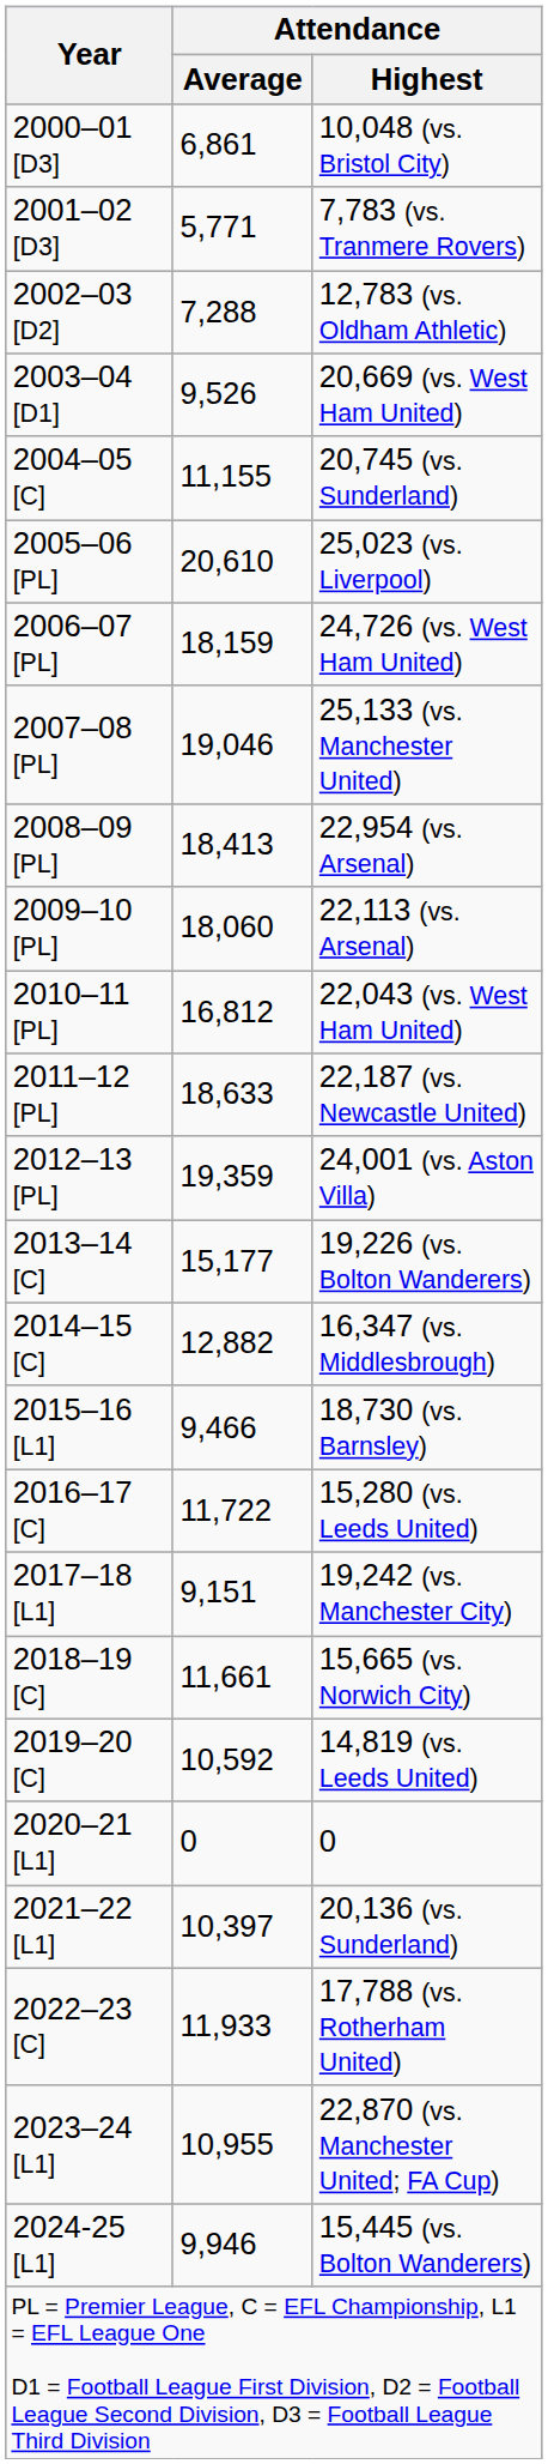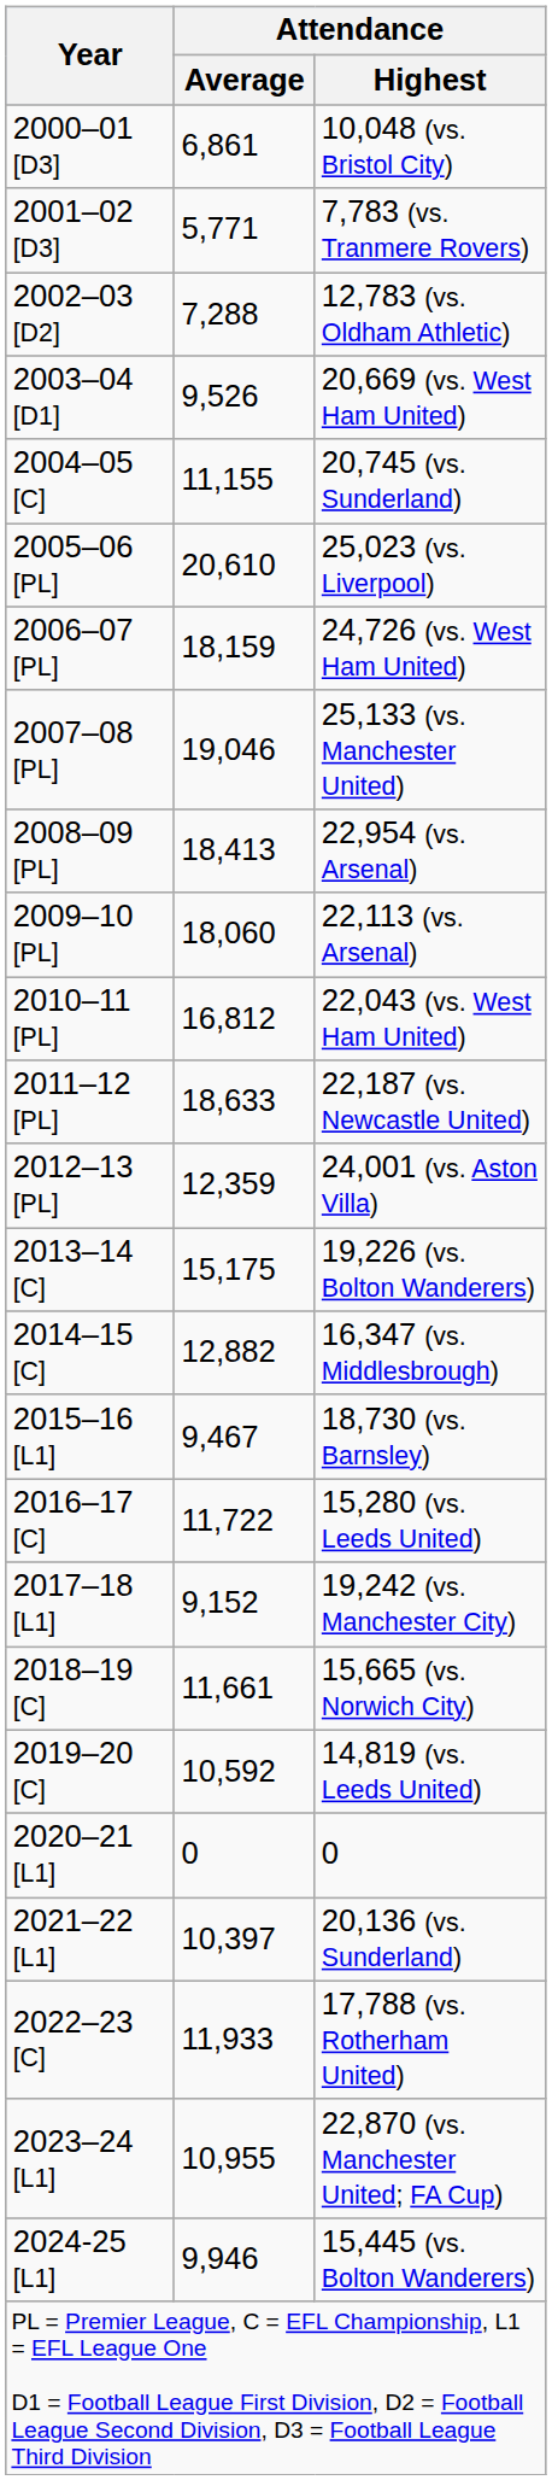24,001 (vs. Aston Villa) | Attendance / Average: 19,359 -> 12,359
19,226 (vs. Bolton Wanderers) | Attendance / Average: 15,177 -> 15,175
18,730 (vs. Barnsley) | Attendance / Average: 9,466 -> 9,467
19,242 (vs. Manchester City) | Attendance / Average: 9,151 -> 9,152
